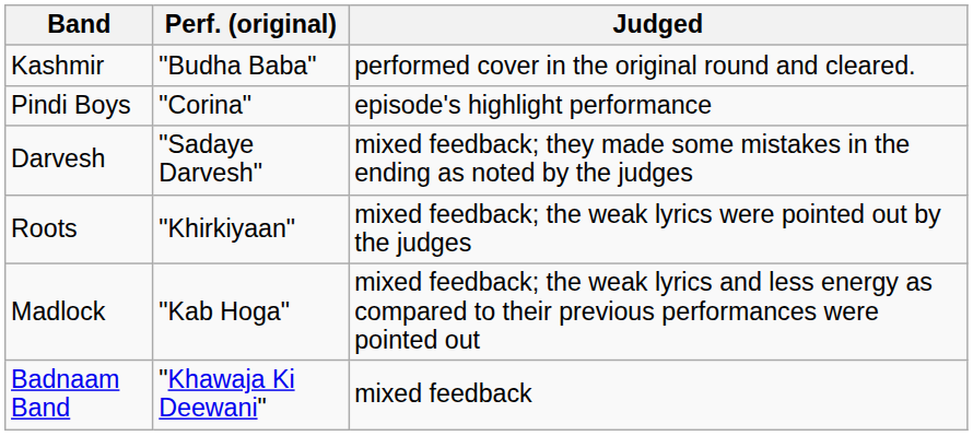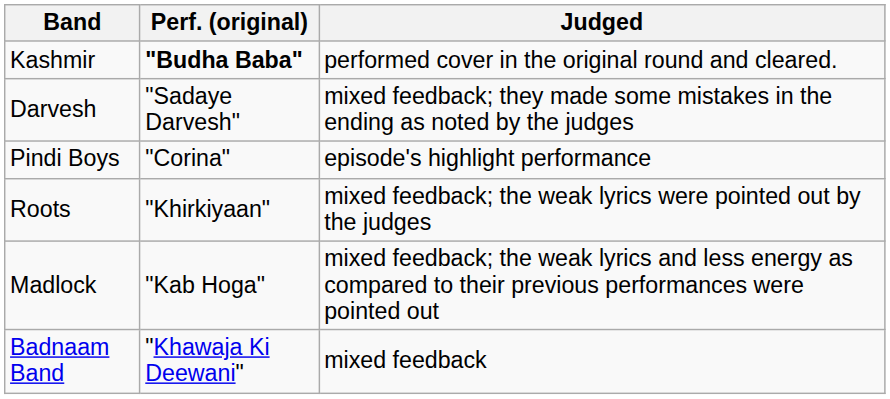Kashmir | Perf. (original): normal -> bold
rows swapped: Darvesh <-> Pindi Boys
